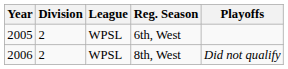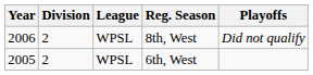rows swapped: 6th, West <-> 8th, West
